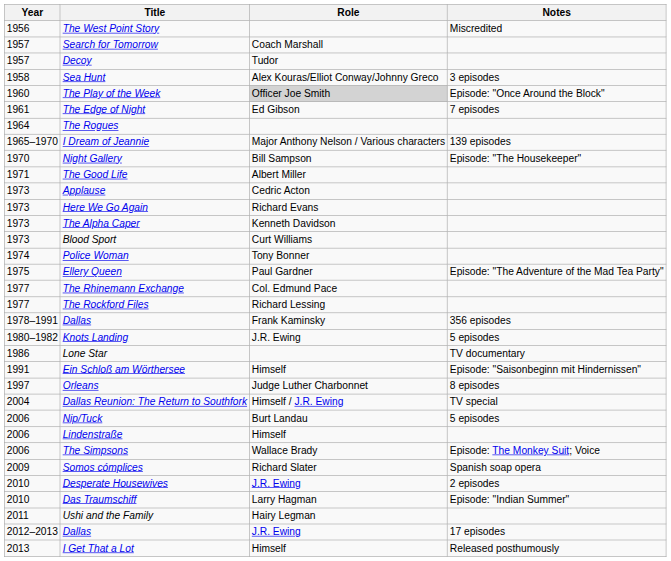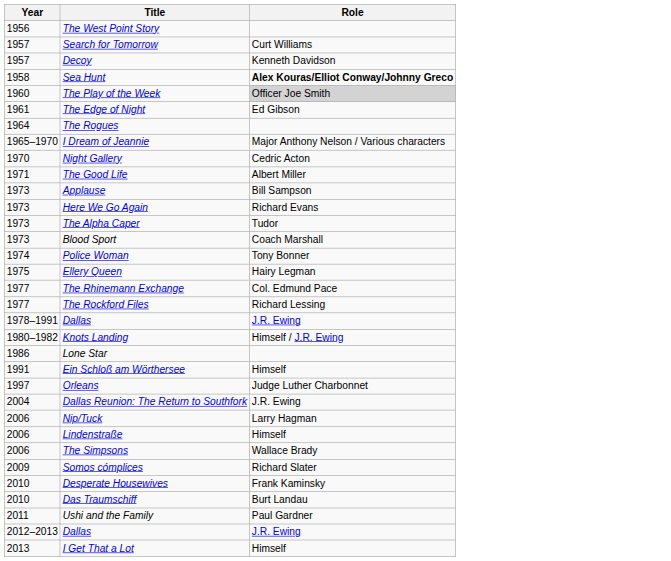- column: Notes | Miscredited | 3 episodes | Episode: "Once Around the Block" | 7 episodes | 139 episodes | Episode: "The Housekeeper" | Episode: "The Adventure of the Mad Tea Party" | 356 episodes | 5 episodes | TV documentary | Episode: "Saisonbeginn mit Hindernissen" | 8 episodes | TV special | 5 episodes | Episode: The Monkey Suit; Voice | Spanish soap opera | 2 episodes | Episode: "Indian Summer" | 17 episodes | Released posthumously
Search for Tomorrow | Role: Coach Marshall -> Curt Williams
Decoy | Role: Tudor -> Kenneth Davidson
Sea Hunt | Role: normal -> bold
Night Gallery | Role: Bill Sampson -> Cedric Acton
Applause | Role: Cedric Acton -> Bill Sampson
The Alpha Caper | Role: Kenneth Davidson -> Tudor
Blood Sport | Role: Curt Williams -> Coach Marshall
Ellery Queen | Role: Paul Gardner -> Hairy Legman
1978–1991 / Dallas | Role: Frank Kaminsky -> J.R. Ewing
Knots Landing | Role: J.R. Ewing -> Himself / J.R. Ewing
Dallas Reunion: The Return to Southfork | Role: Himself / J.R. Ewing -> J.R. Ewing
Nip/Tuck | Role: Burt Landau -> Larry Hagman
Desperate Housewives | Role: J.R. Ewing -> Frank Kaminsky
Das Traumschiff | Role: Larry Hagman -> Burt Landau
Ushi and the Family | Role: Hairy Legman -> Paul Gardner
